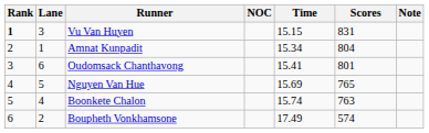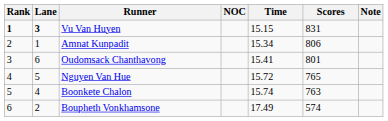Vu Van Huyen | Lane: normal -> bold
Amnat Kunpadit | Scores: 804 -> 806
Nguyen Van Hue | Time: 15.69 -> 15.72
